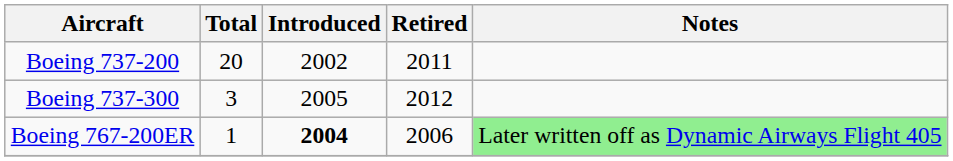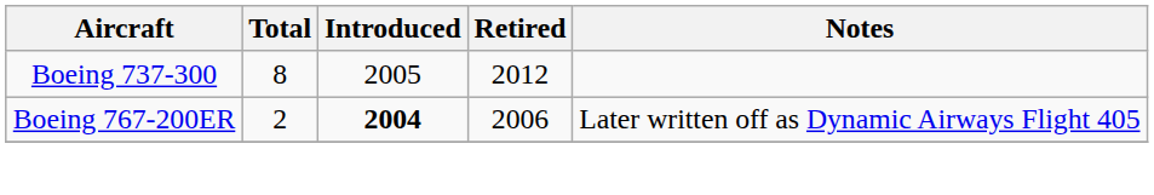- row: Boeing 737-200 | 20 | 2002 | 2011
Boeing 737-300 | Total: 3 -> 8
Boeing 767-200ER | Total: 1 -> 2
Boeing 767-200ER | Notes: lightgreen background -> no background
